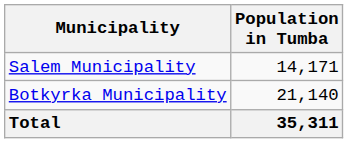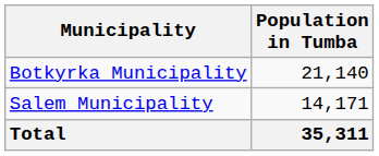rows swapped: Botkyrka Municipality <-> Salem Municipality
